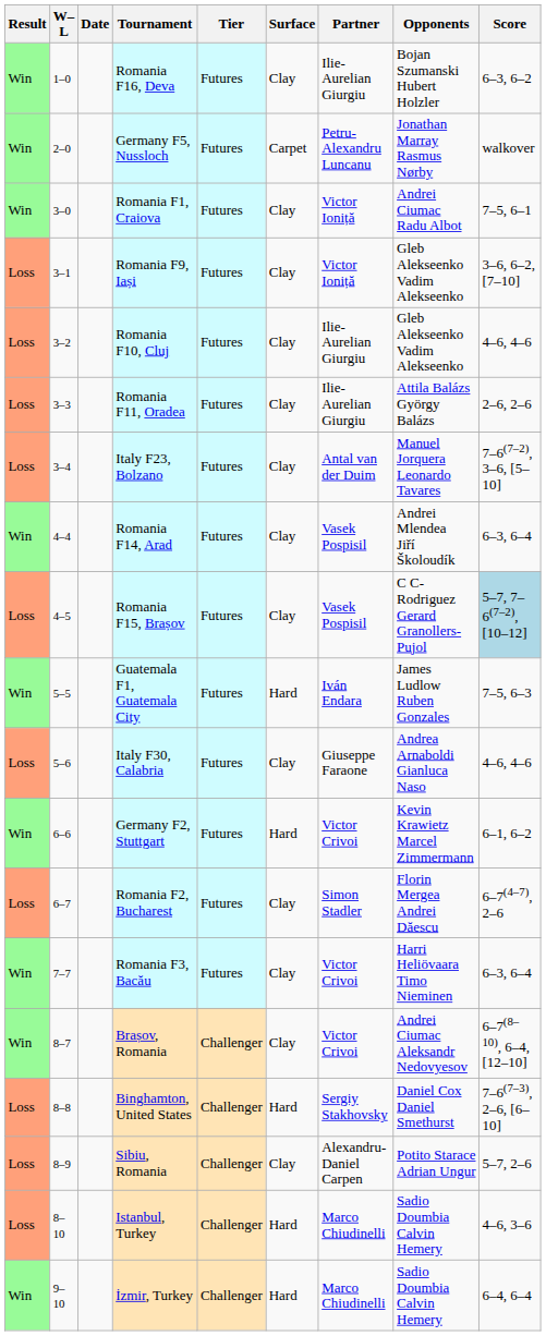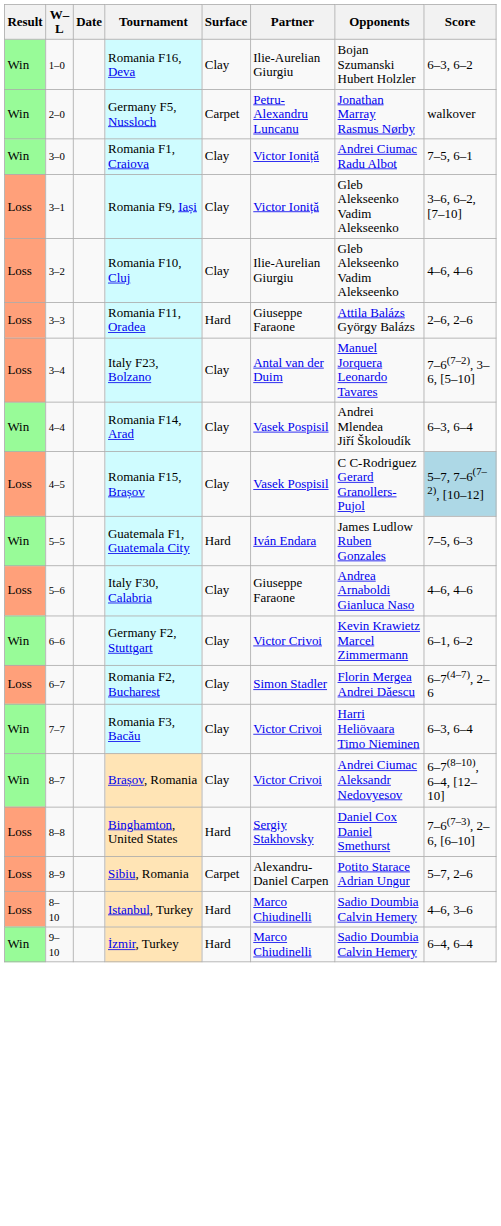- column: Tier | Futures | Futures | Futures | Futures | Futures | Futures | Futures | Futures | Futures | Futures | Futures | Futures | Futures | Futures | Challenger | Challenger | Challenger | Challenger | Challenger
Romania F11, Oradea | Surface: Clay -> Hard
Romania F11, Oradea | Partner: Ilie-Aurelian Giurgiu -> Giuseppe Faraone
Germany F2, Stuttgart | Surface: Hard -> Clay
Sibiu, Romania | Surface: Clay -> Carpet
